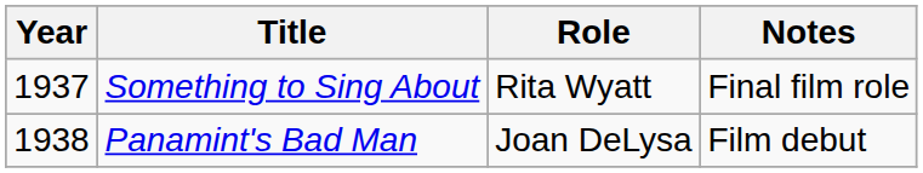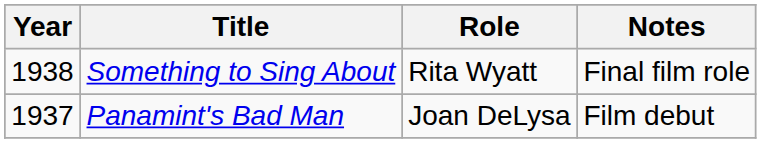Something to Sing About | Year: 1937 -> 1938
Panamint's Bad Man | Year: 1938 -> 1937
